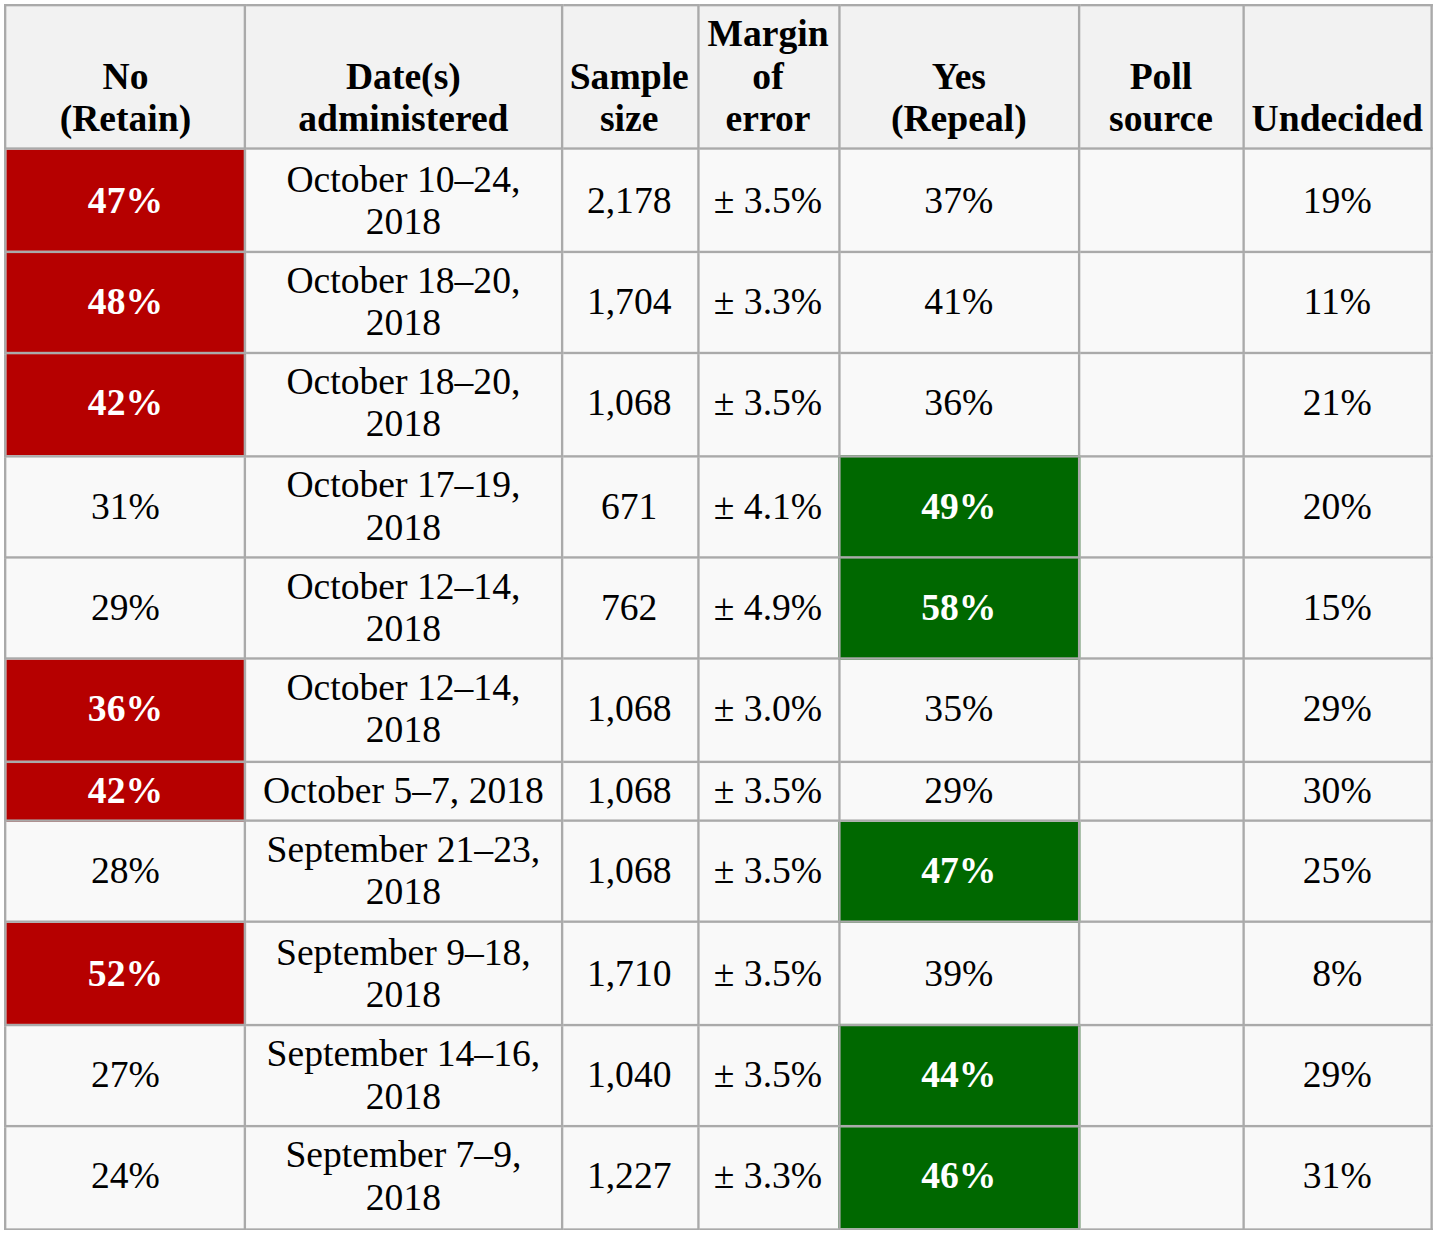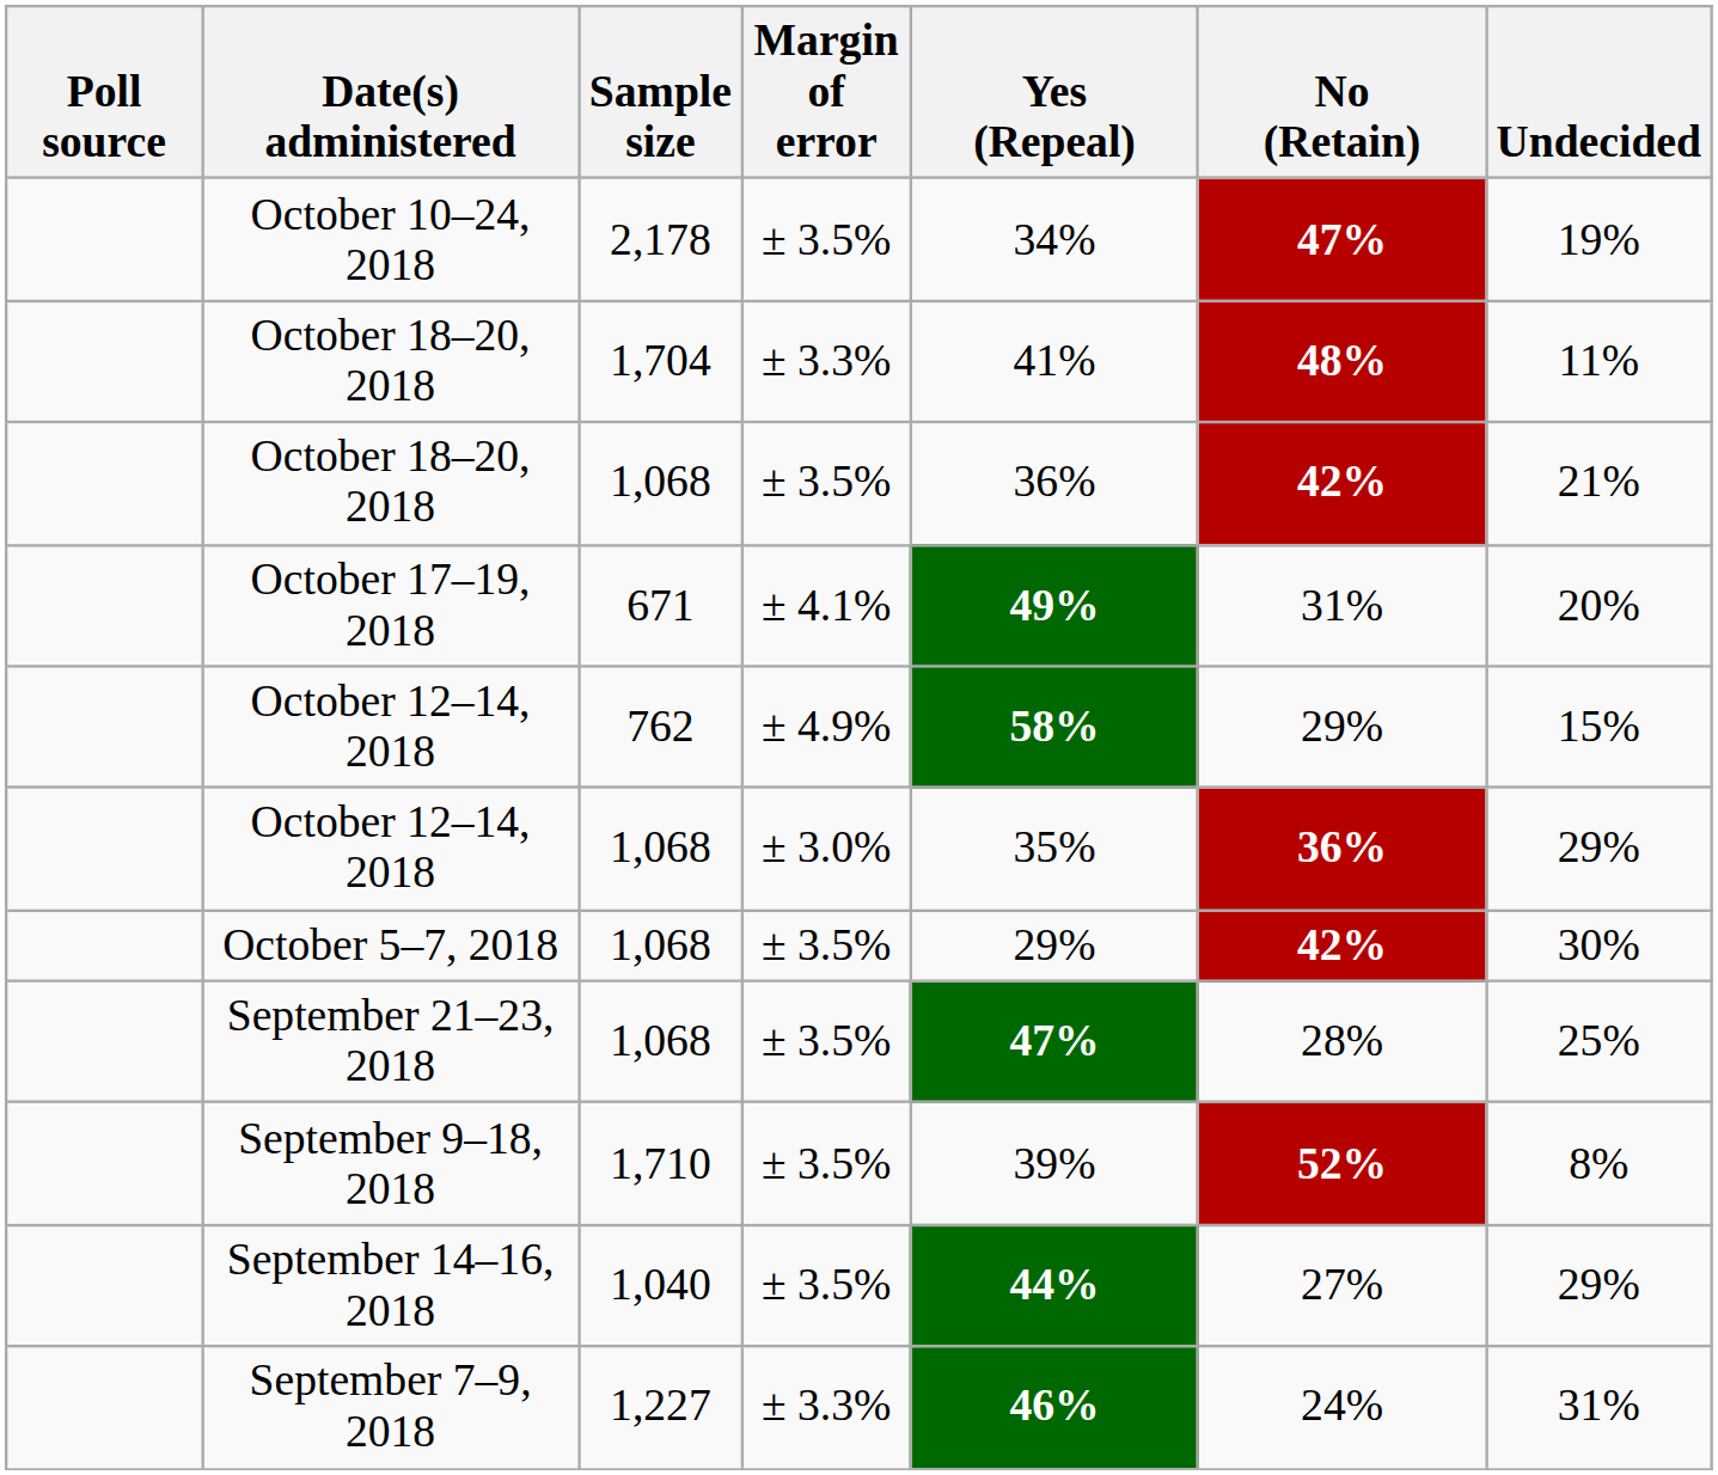columns swapped: Poll source <-> No (Retain)
October 10–24, 2018 | Yes (Repeal): 37% -> 34%
